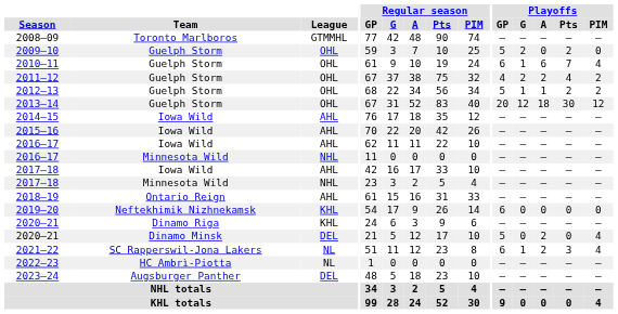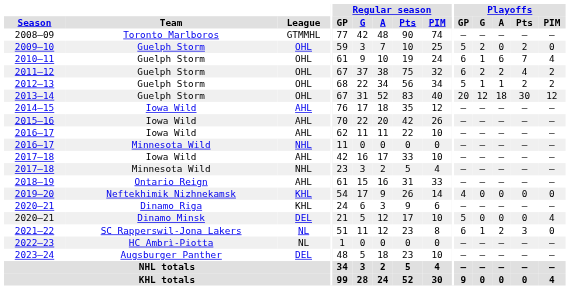2011–12 | Playoffs / GP: 4 -> 6
2019–20 | Playoffs / GP: 6 -> 4
2020–21 / Dinamo Minsk | Playoffs / A: 2 -> 0
2021–22 | Playoffs / PIM: 4 -> 0
